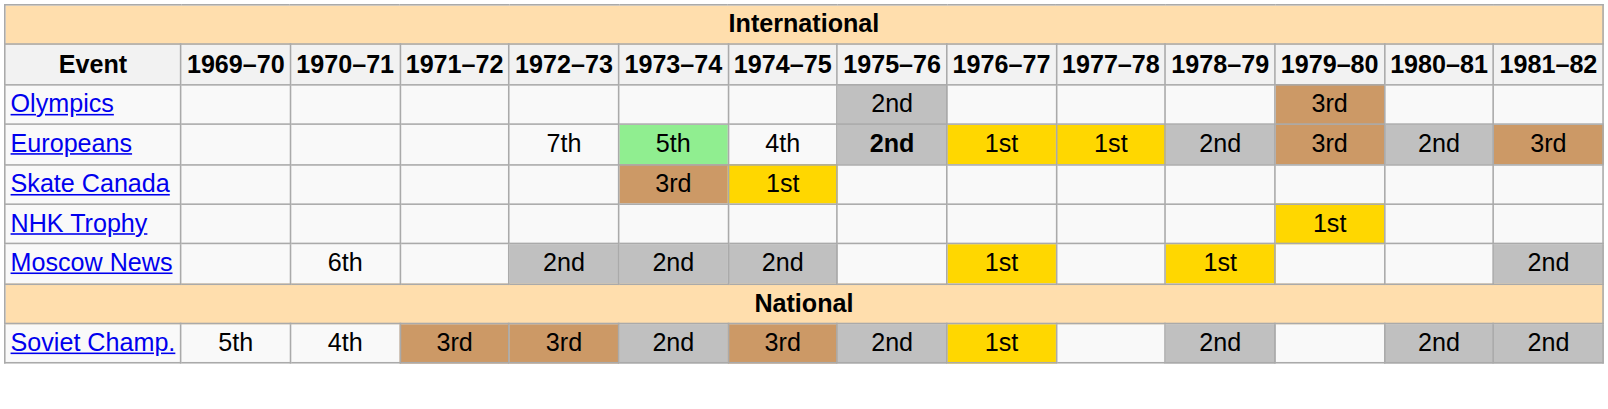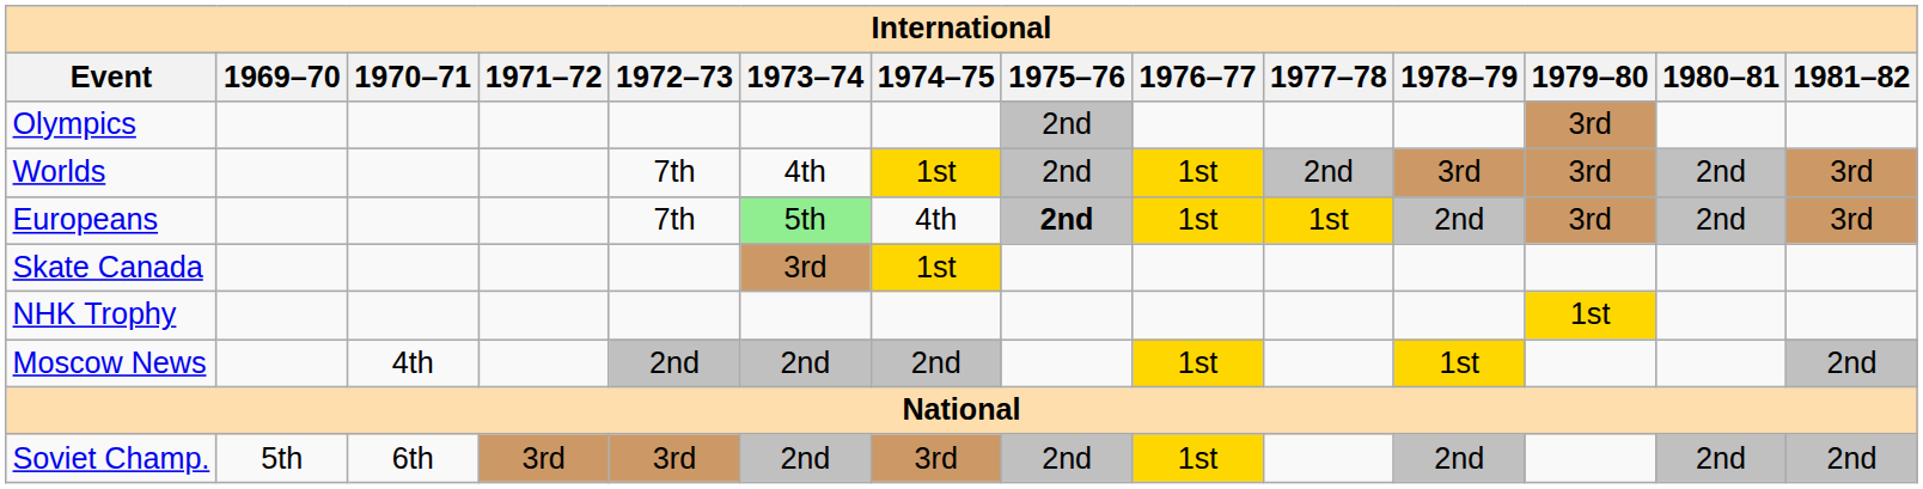+ row: Worlds | 7th | 4th | 1st | 2nd | 1st | 2nd | 3rd | 3rd | 2nd | 3rd
Moscow News | 1970–71: 6th -> 4th
Soviet Champ. | 1970–71: 4th -> 6th
